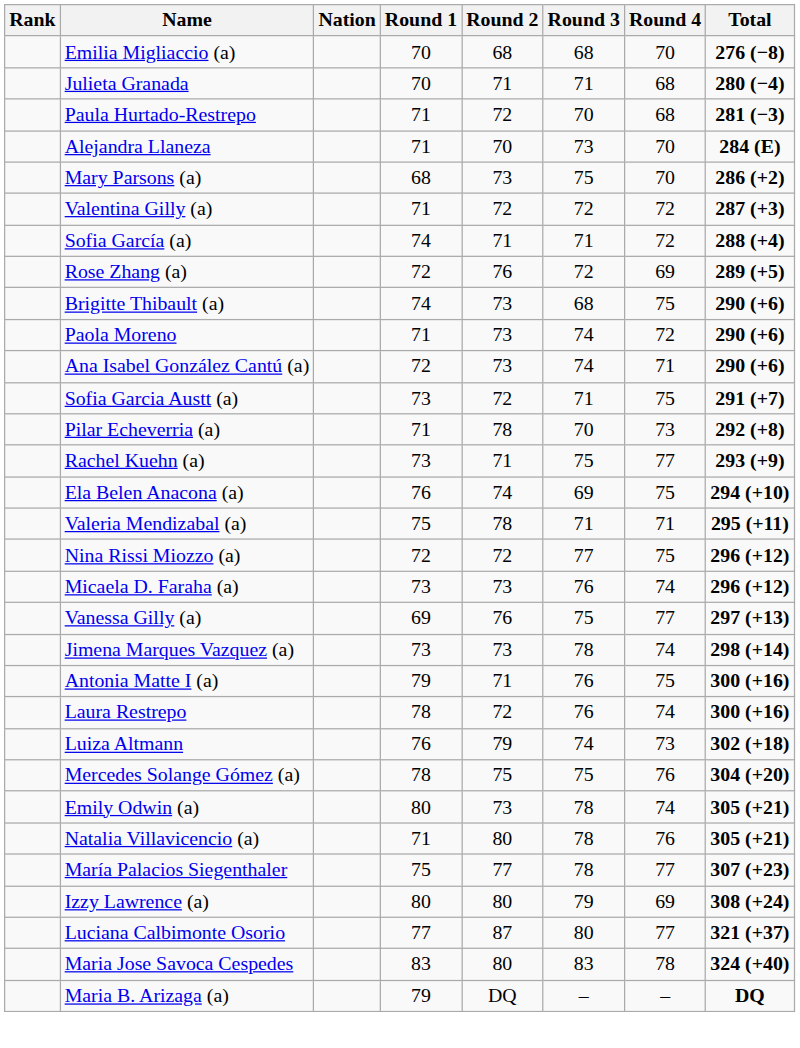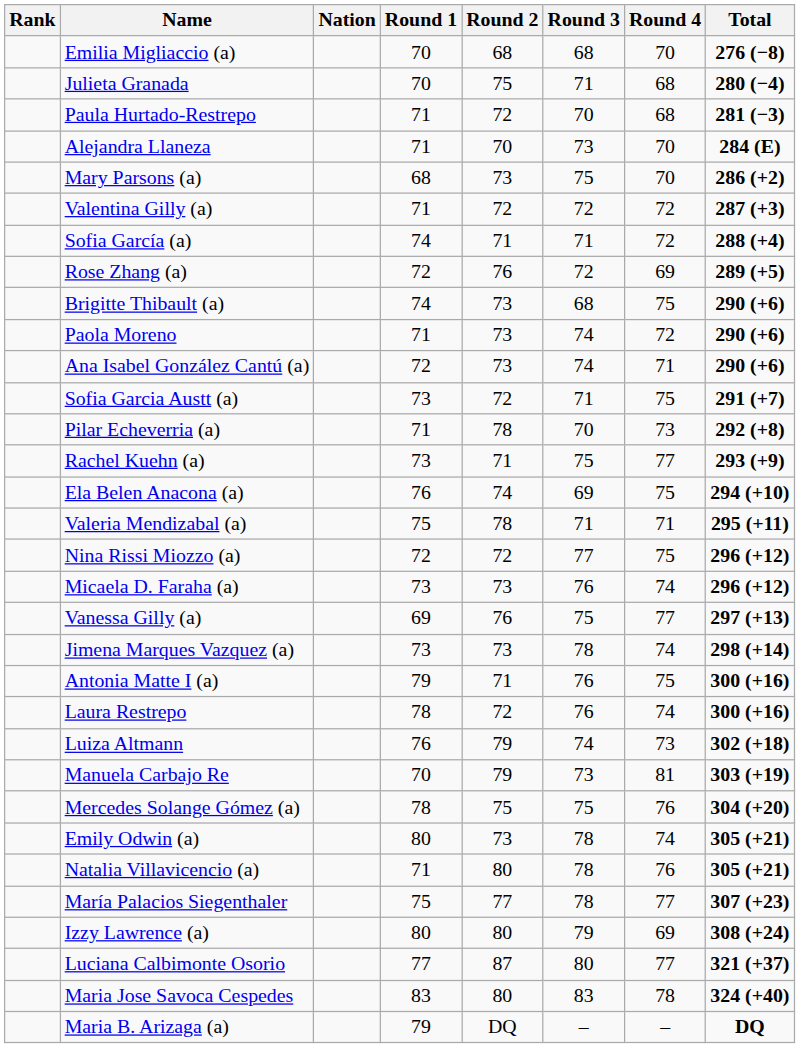Julieta Granada | Round 2: 71 -> 75
+ row: Manuela Carbajo Re | 70 | 79 | 73 | 81 | 303 (+19)
